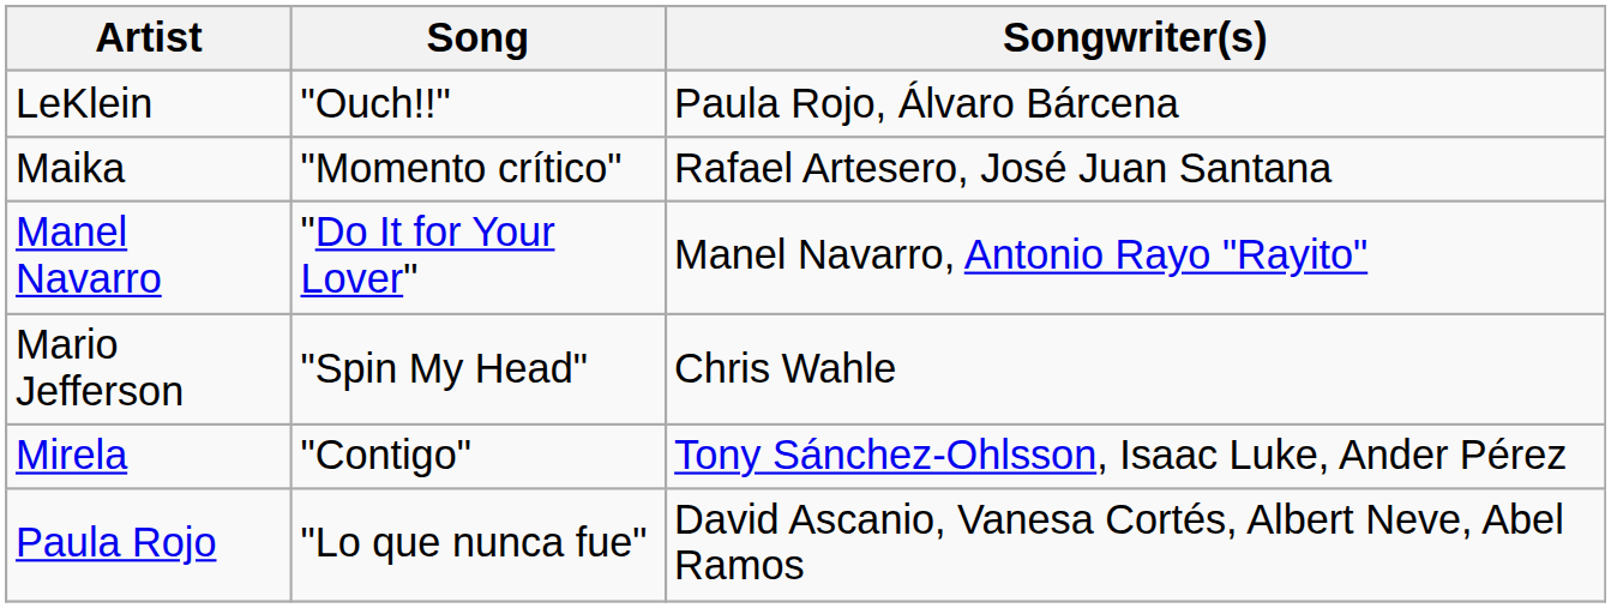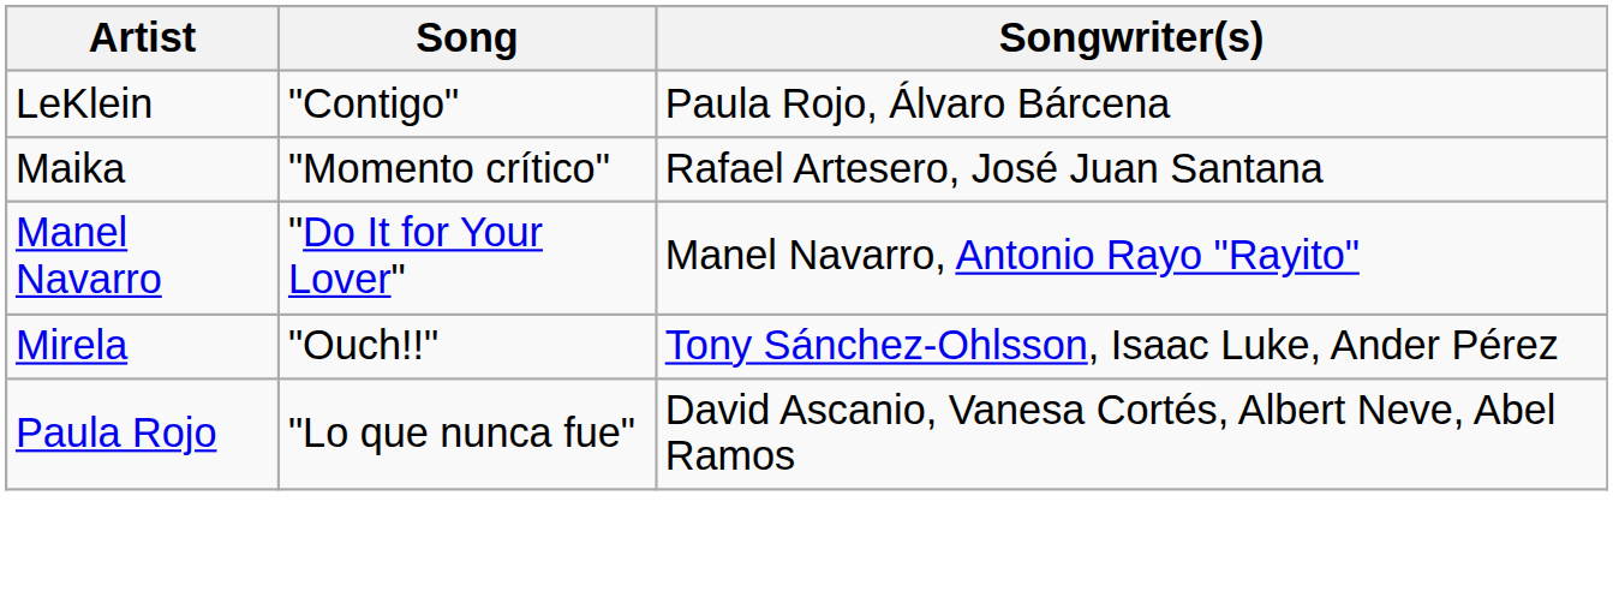LeKlein | Song: "Ouch!!" -> "Contigo"
- row: Mario Jefferson | "Spin My Head" | Chris Wahle
Mirela | Song: "Contigo" -> "Ouch!!"
